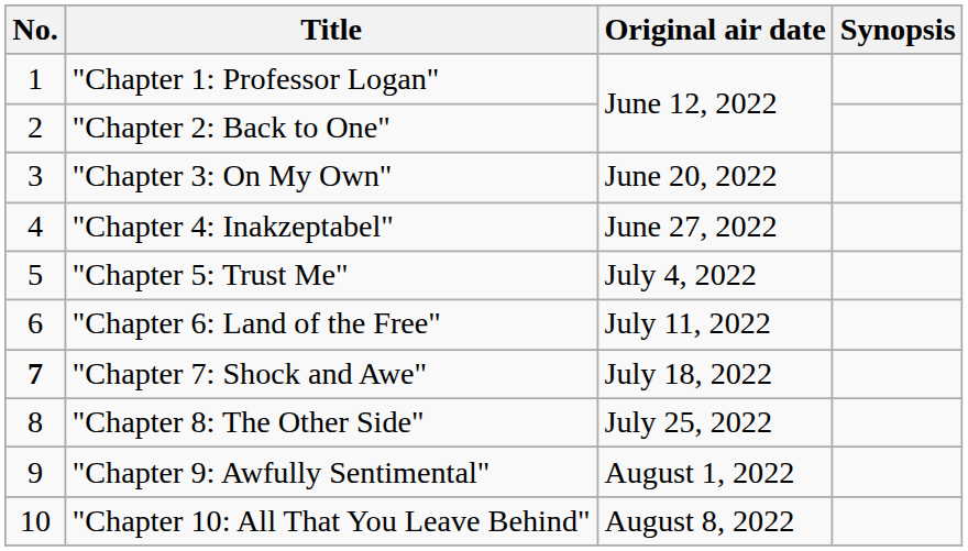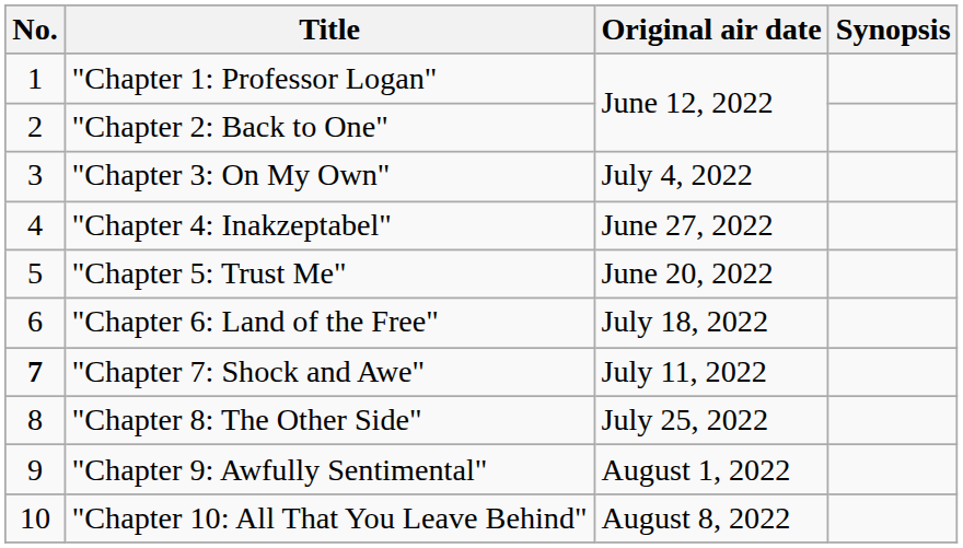"Chapter 3: On My Own" | Original air date: June 20, 2022 -> July 4, 2022
"Chapter 5: Trust Me" | Original air date: July 4, 2022 -> June 20, 2022
"Chapter 6: Land of the Free" | Original air date: July 11, 2022 -> July 18, 2022
"Chapter 7: Shock and Awe" | Original air date: July 18, 2022 -> July 11, 2022
